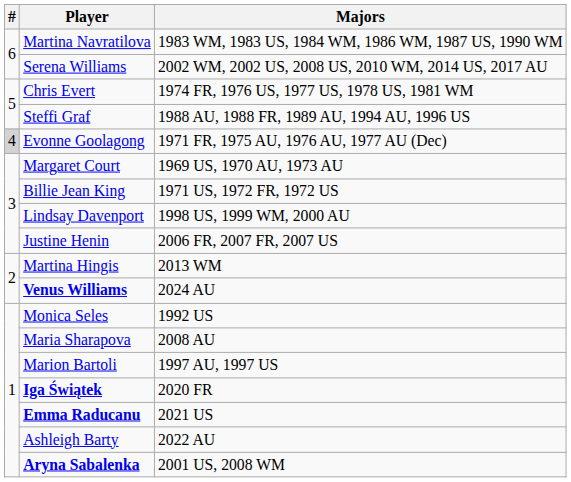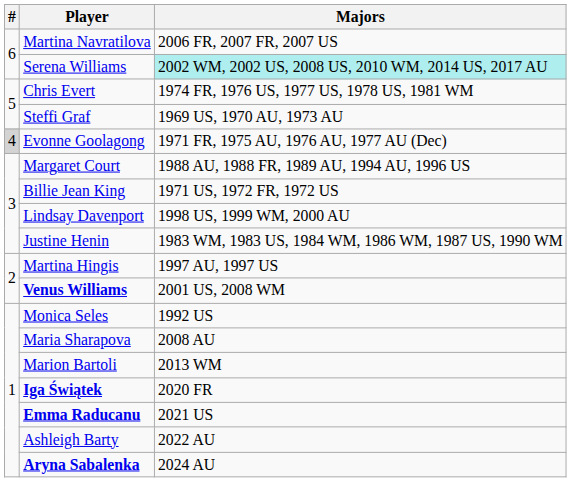Martina Navratilova | Majors: 1983 WM, 1983 US, 1984 WM, 1986 WM, 1987 US, 1990 WM -> 2006 FR, 2007 FR, 2007 US
Serena Williams | Majors: no background -> paleturquoise background
Steffi Graf | Majors: 1988 AU, 1988 FR, 1989 AU, 1994 AU, 1996 US -> 1969 US, 1970 AU, 1973 AU
Margaret Court | Majors: 1969 US, 1970 AU, 1973 AU -> 1988 AU, 1988 FR, 1989 AU, 1994 AU, 1996 US
Justine Henin | Majors: 2006 FR, 2007 FR, 2007 US -> 1983 WM, 1983 US, 1984 WM, 1986 WM, 1987 US, 1990 WM
Martina Hingis | Majors: 2013 WM -> 1997 AU, 1997 US
Venus Williams | Majors: 2024 AU -> 2001 US, 2008 WM
Marion Bartoli | Majors: 1997 AU, 1997 US -> 2013 WM
Aryna Sabalenka | Majors: 2001 US, 2008 WM -> 2024 AU
